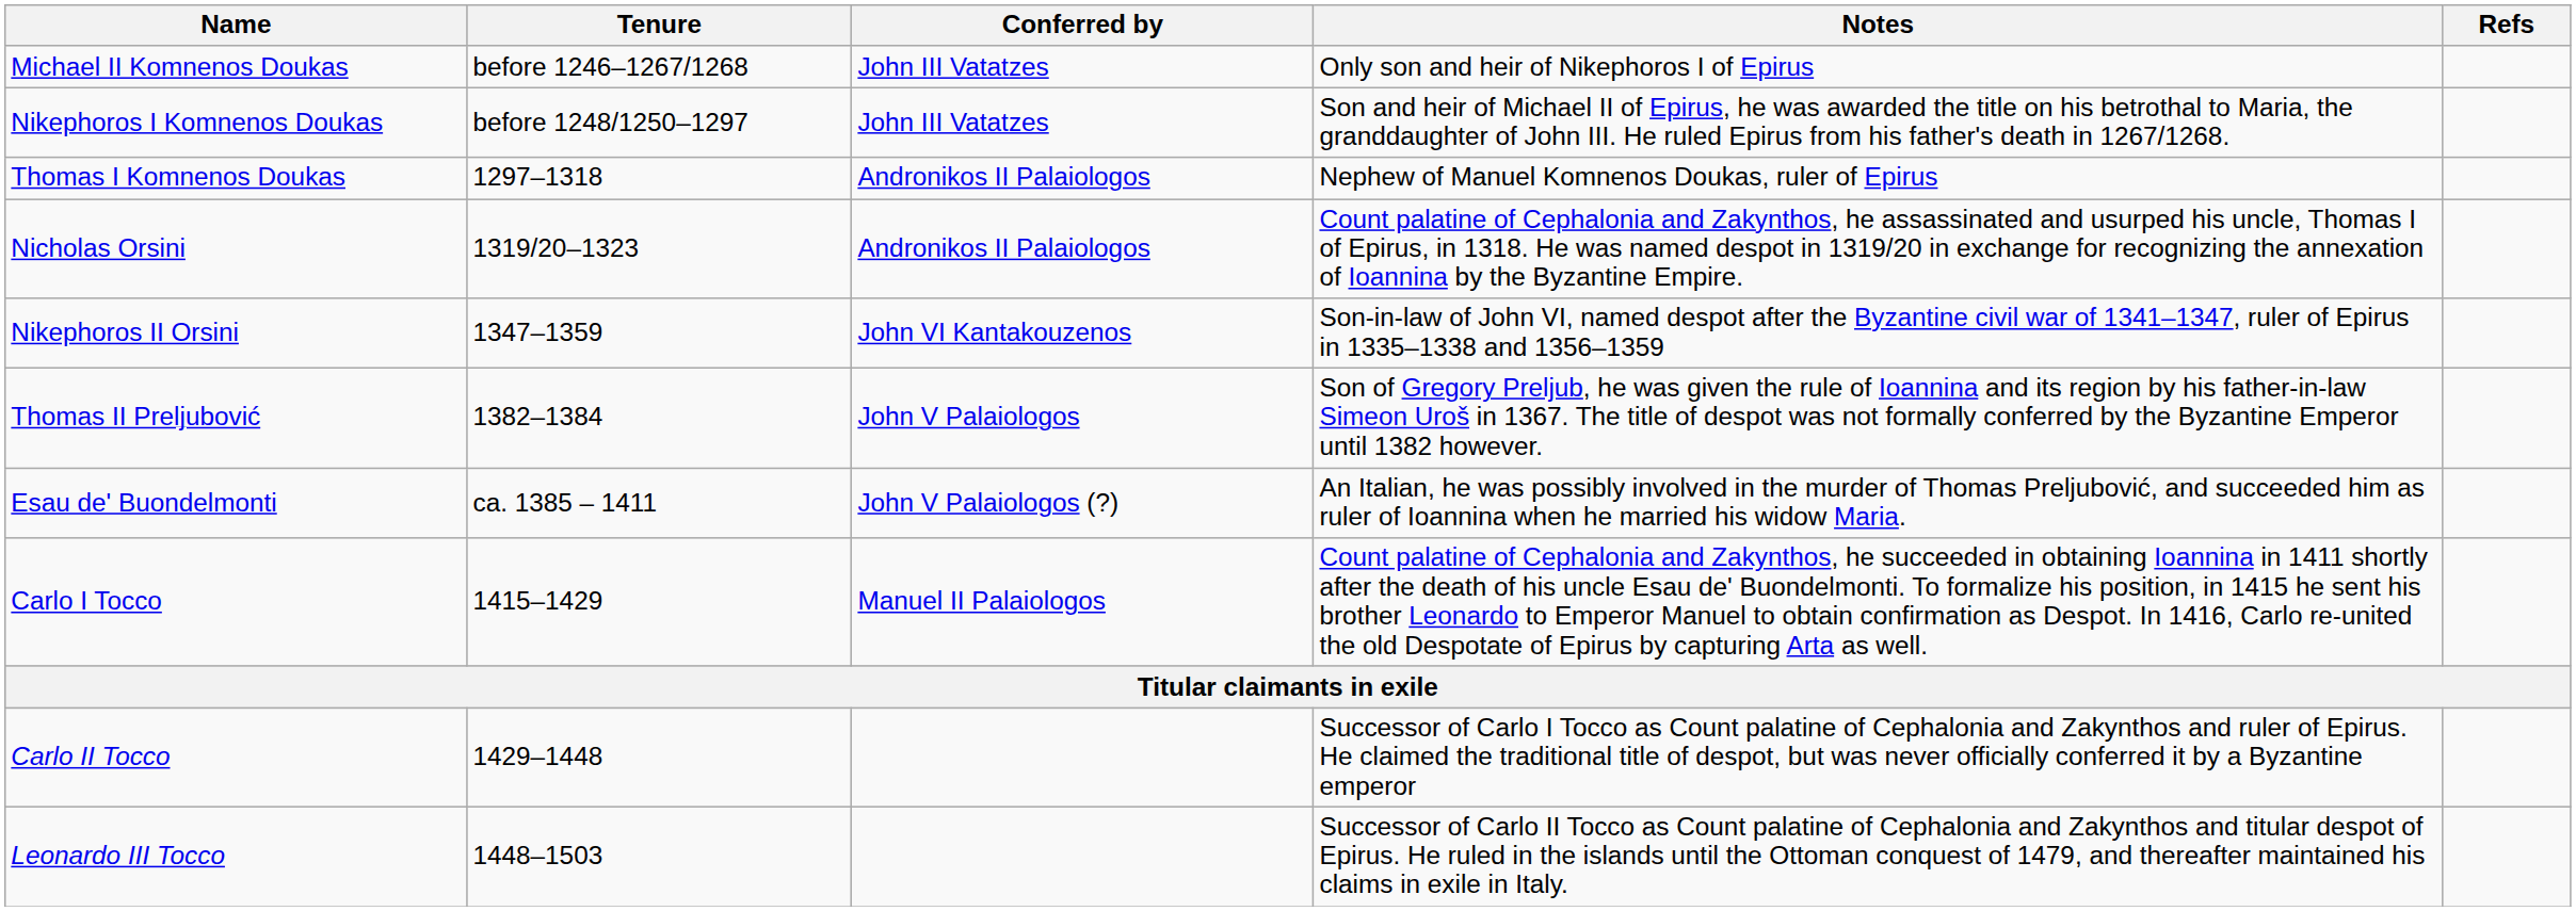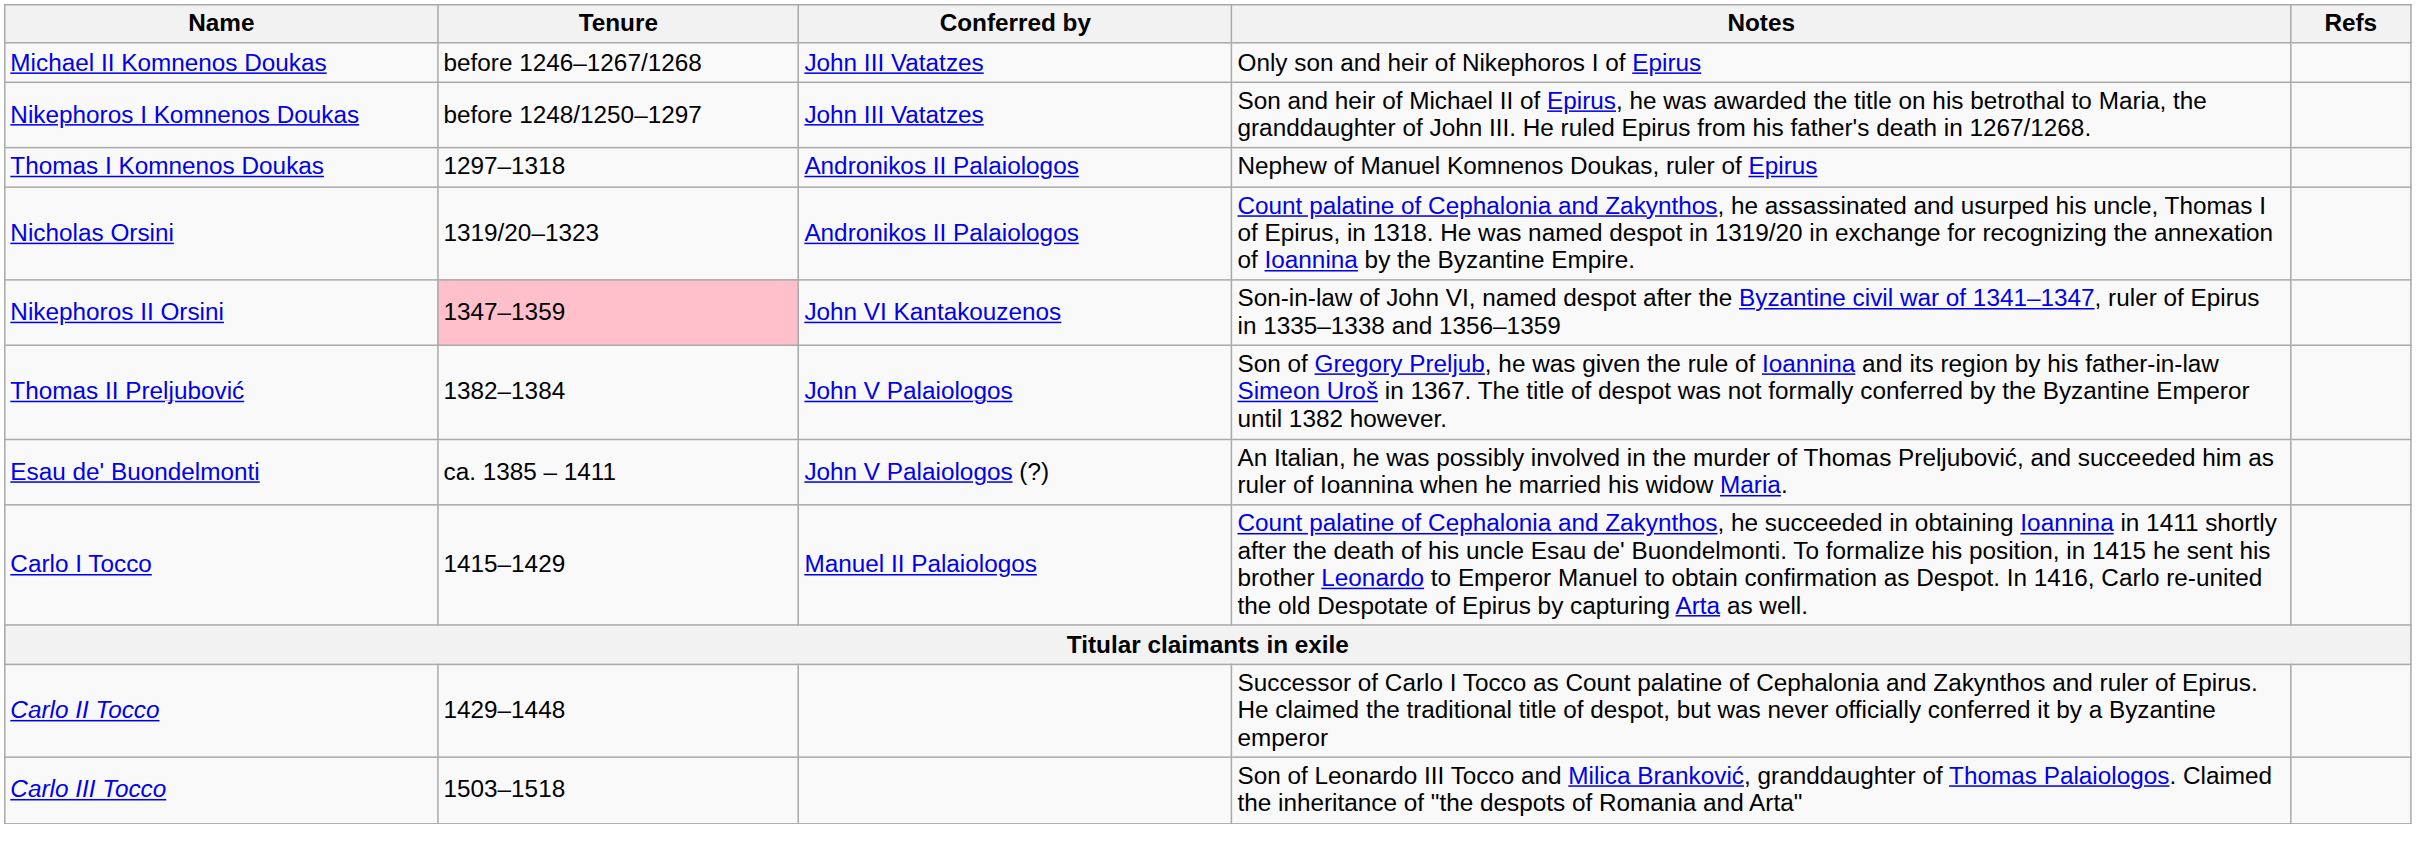Nikephoros II Orsini | Tenure: no background -> pink background
- row: Leonardo III Tocco | 1448–1503 | Successor of Carlo II Tocco as Count palatine of Cephalonia and Zakynthos and titular despot of Epirus. He ruled in the islands until the Ottoman conquest of 1479, and thereafter maintained his claims in exile in Italy.
+ row: Carlo III Tocco | 1503–1518 | Son of Leonardo III Tocco and Milica Branković, granddaughter of Thomas Palaiologos. Claimed the inheritance of "the despots of Romania and Arta"
